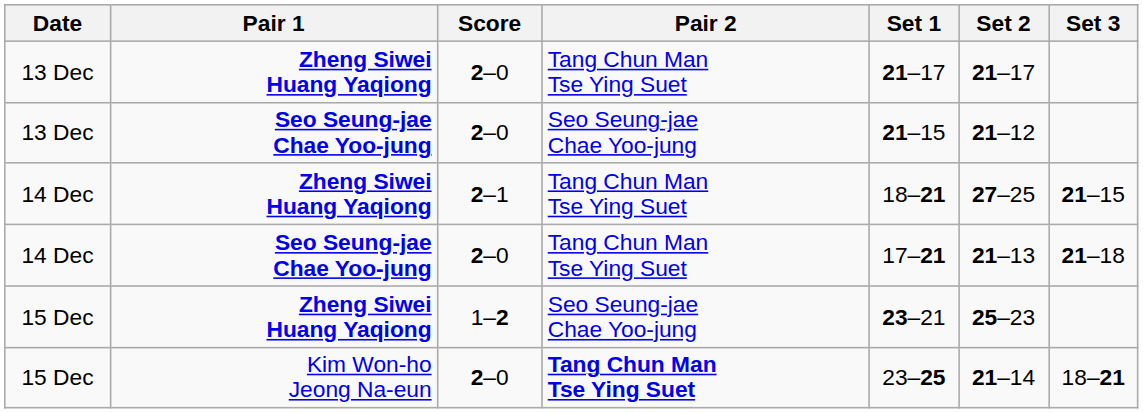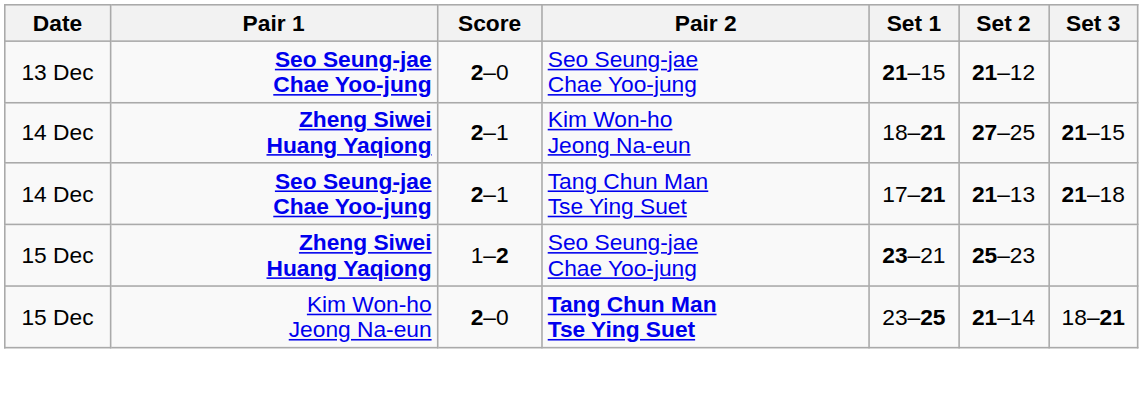- row: 13 Dec | Zheng Siwei Huang Yaqiong | 2–0 | Tang Chun Man Tse Ying Suet | 21–17 | 21–17
14 Dec / Zheng Siwei Huang Yaqiong | Pair 2: Tang Chun Man Tse Ying Suet -> Kim Won-ho Jeong Na-eun
14 Dec / Seo Seung-jae Chae Yoo-jung | Score: 2–0 -> 2–1
